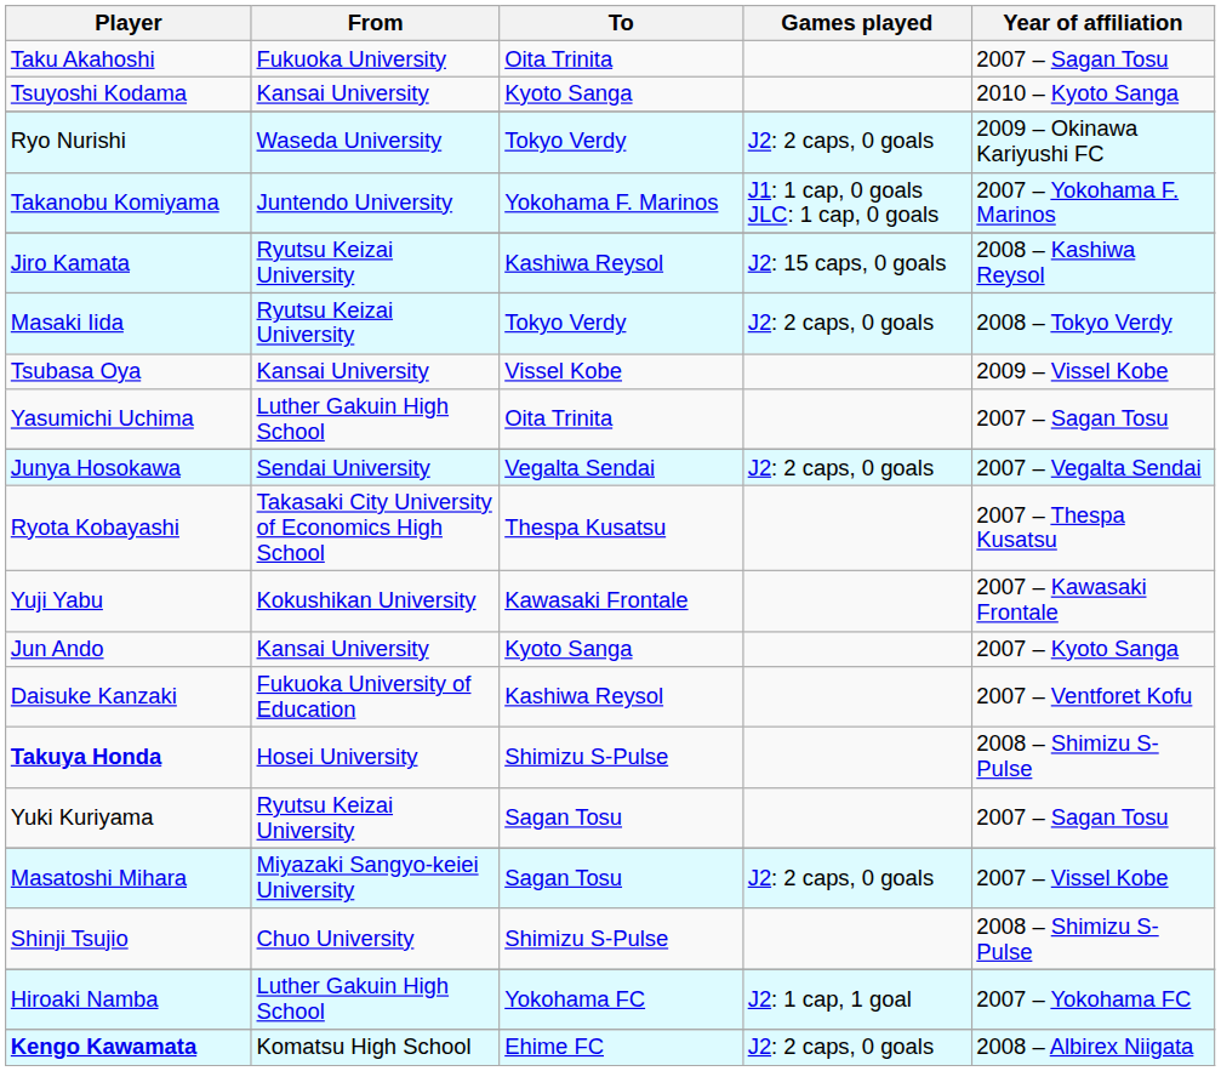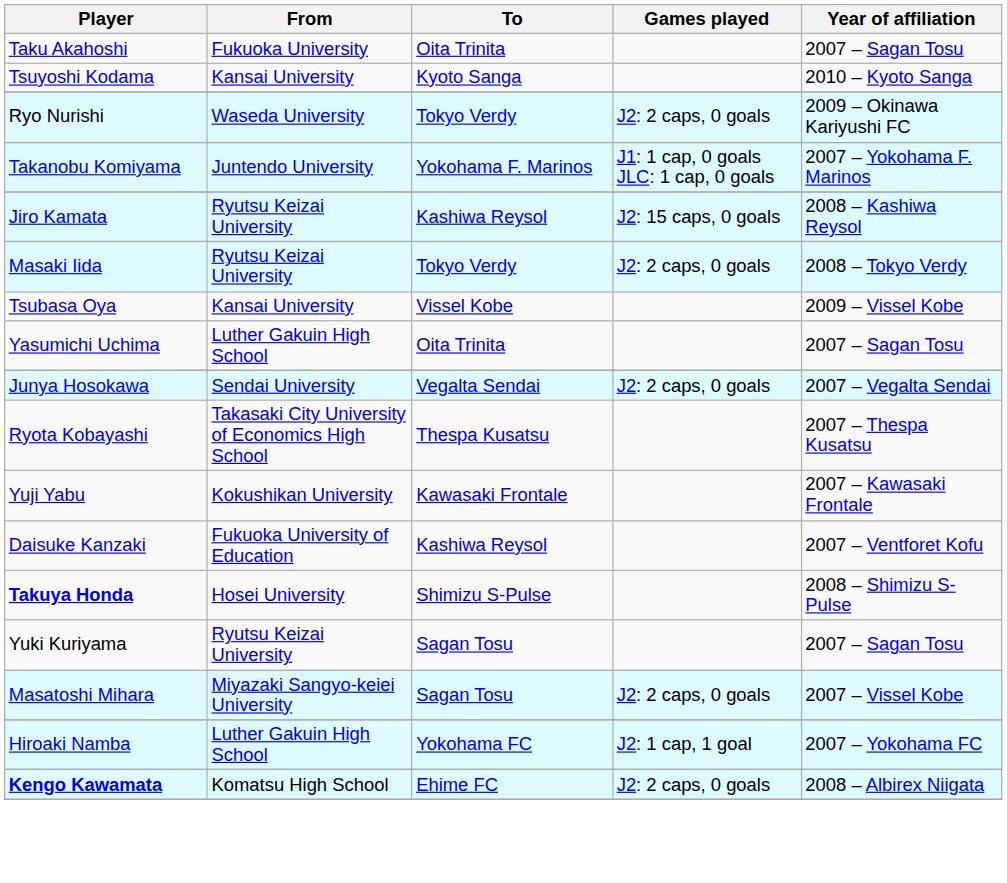- row: Jun Ando | Kansai University | Kyoto Sanga | 2007 – Kyoto Sanga
- row: Shinji Tsujio | Chuo University | Shimizu S-Pulse | 2008 – Shimizu S-Pulse
